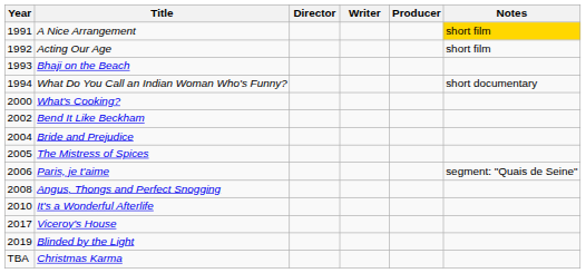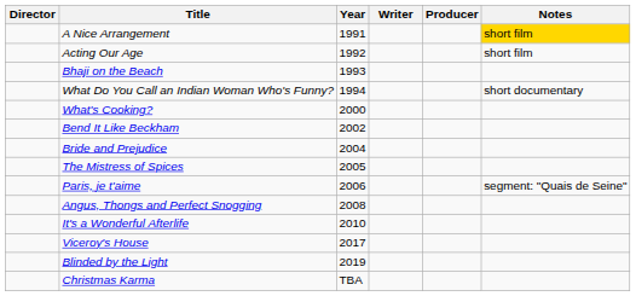columns swapped: Year <-> Director
